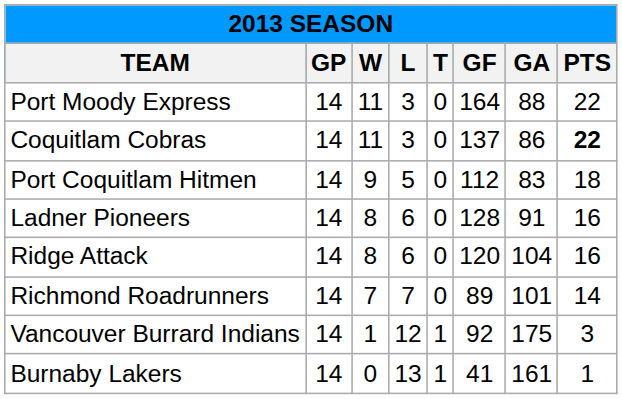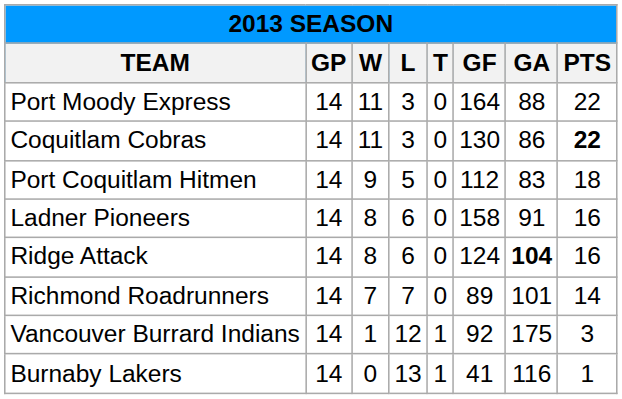Coquitlam Cobras | GF: 137 -> 130
Ladner Pioneers | GF: 128 -> 158
Ridge Attack | GF: 120 -> 124
Ridge Attack | GA: normal -> bold
Burnaby Lakers | GA: 161 -> 116
